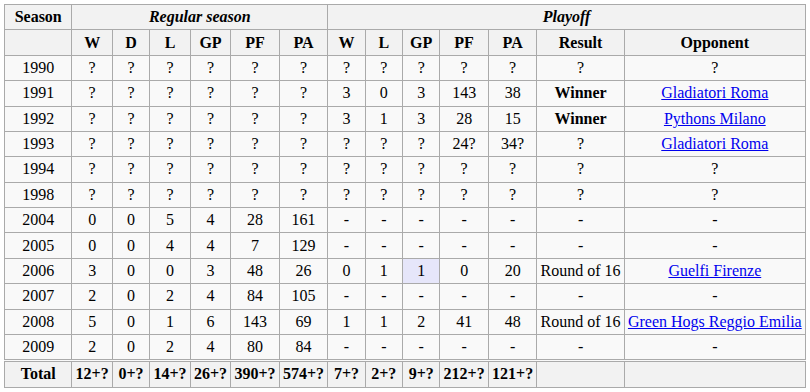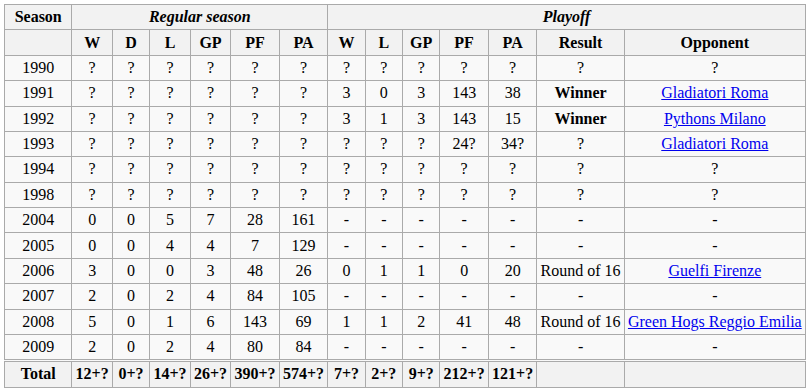1992 | Playoff / PF: 28 -> 143
2004 | Regular season / GP: 4 -> 7
2006 | Playoff / GP: lavender background -> no background
